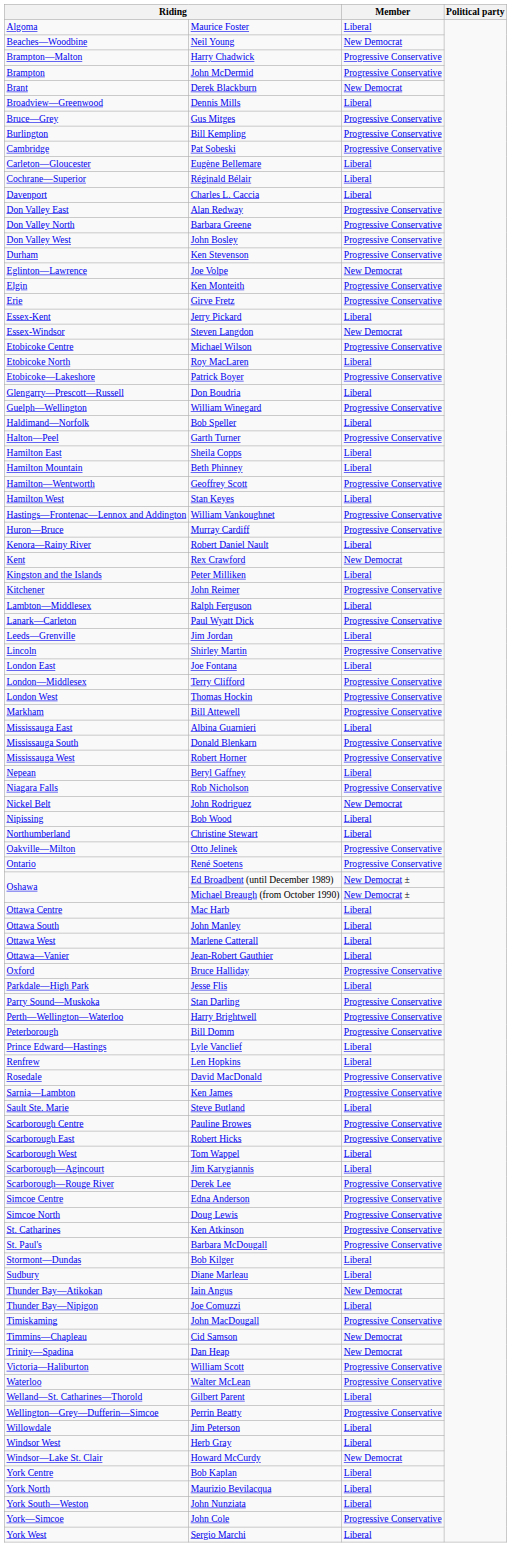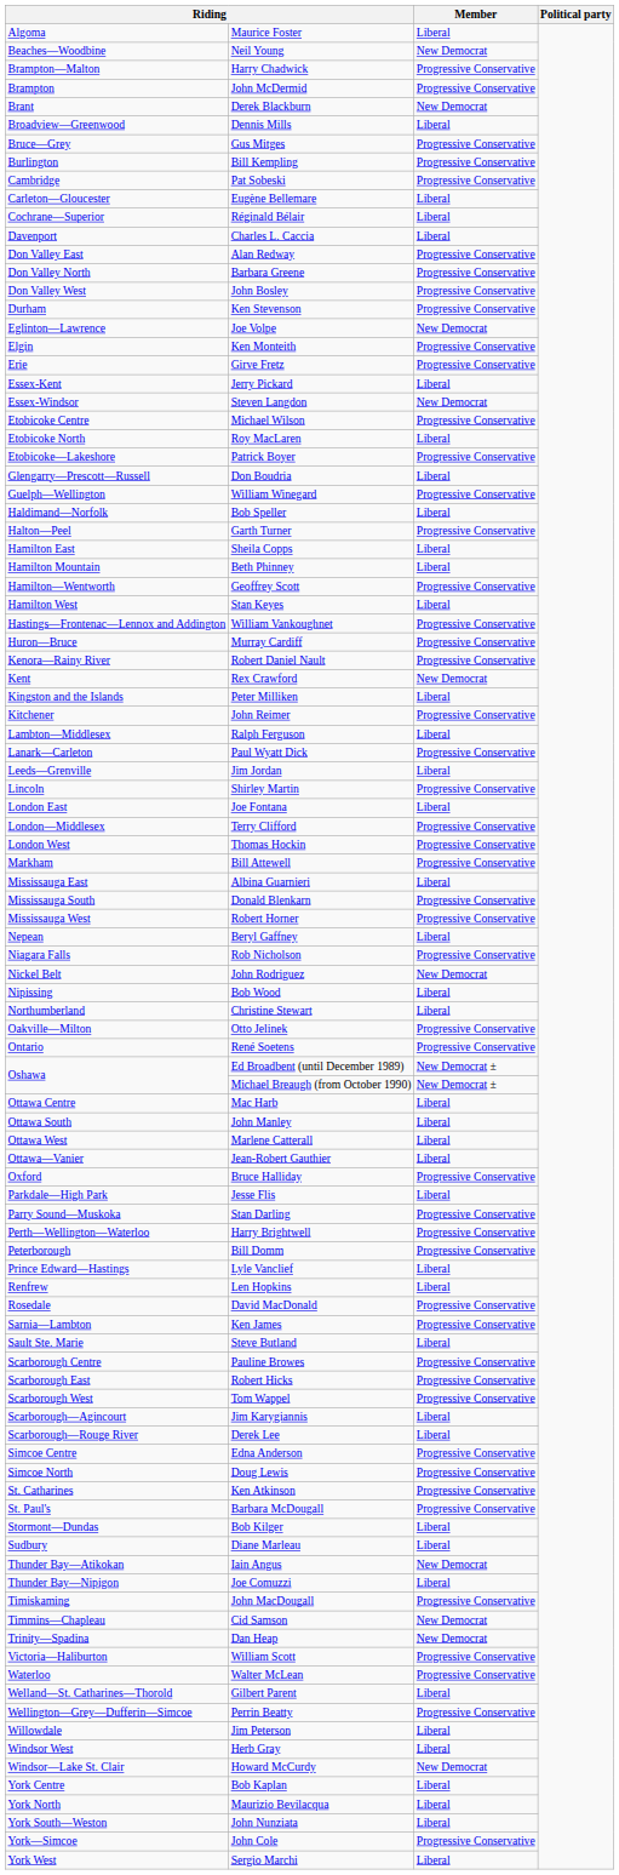Robert Daniel Nault | Member: Liberal -> Progressive Conservative
Tom Wappel | Member: Liberal -> Progressive Conservative
Derek Lee | Member: Progressive Conservative -> Liberal
